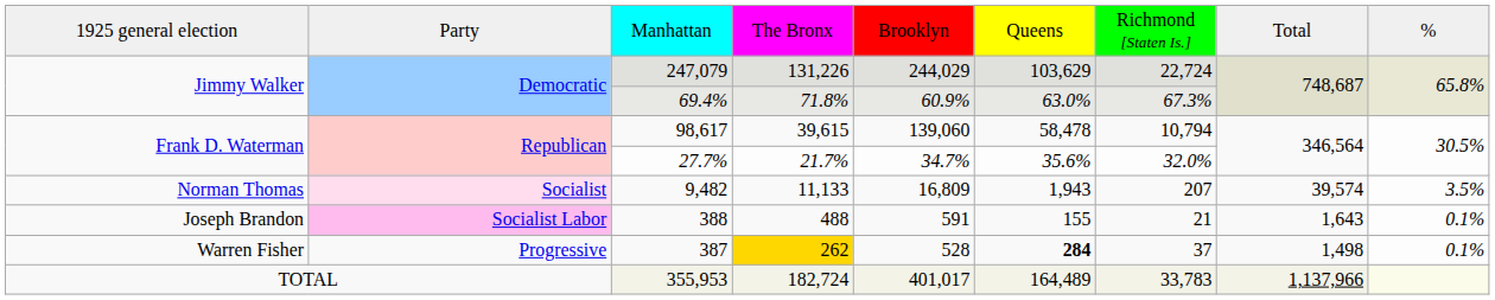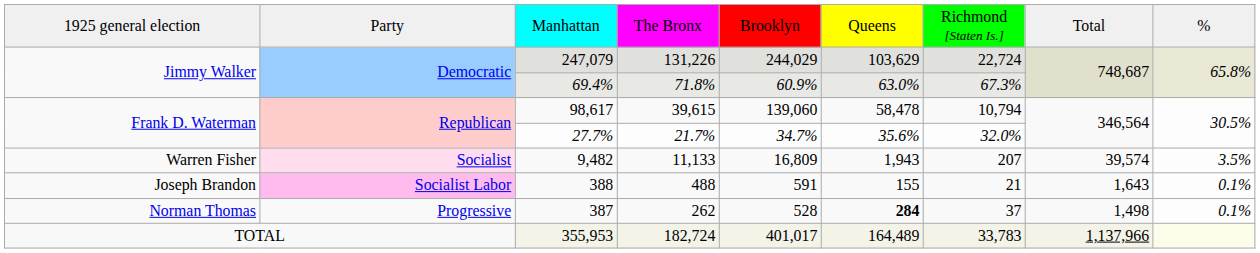9,482 | column 1: Norman Thomas -> Warren Fisher
387 | column 1: Warren Fisher -> Norman Thomas
387 | column 4: gold background -> no background
